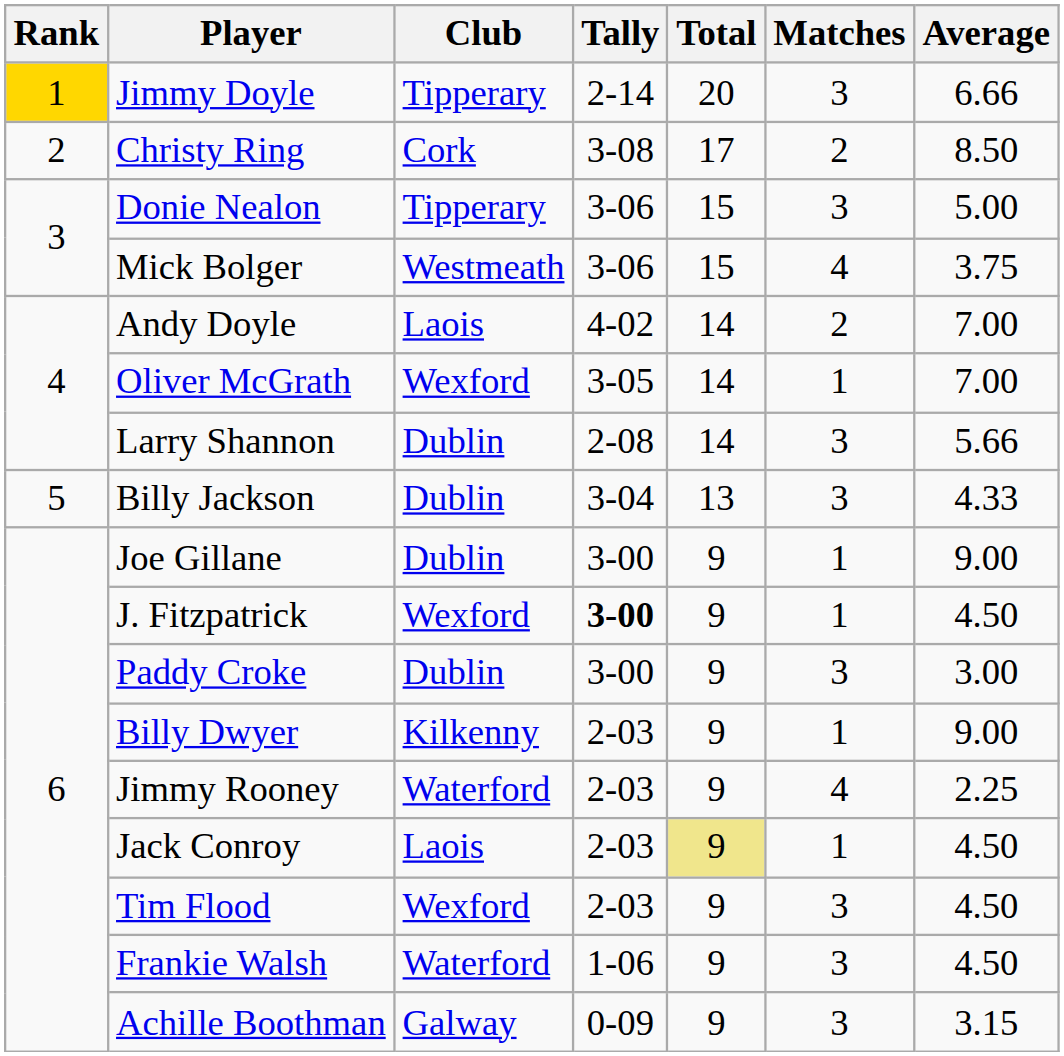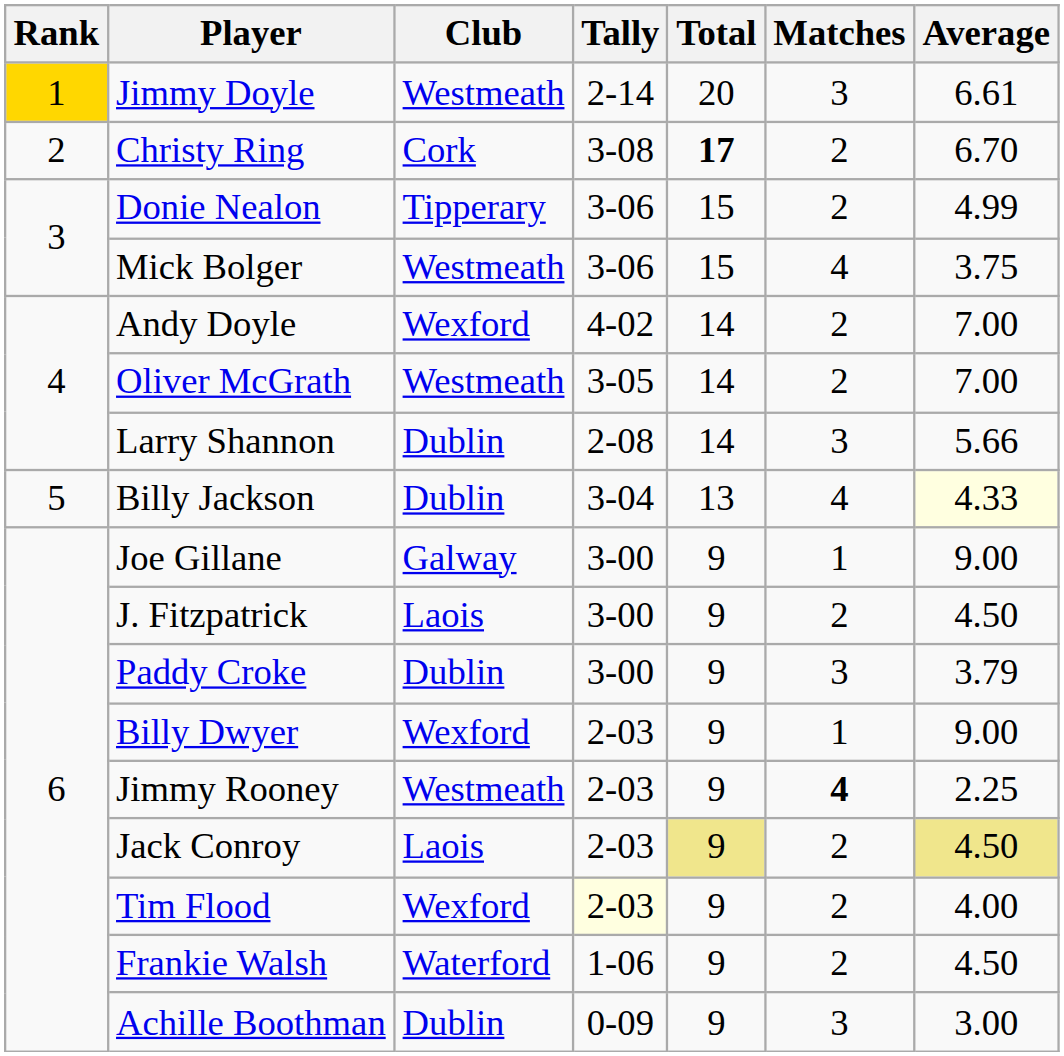Jimmy Doyle | Club: Tipperary -> Westmeath
Jimmy Doyle | Average: 6.66 -> 6.61
Christy Ring | Total: normal -> bold
Christy Ring | Average: 8.50 -> 6.70
Donie Nealon | Matches: 3 -> 2
Donie Nealon | Average: 5.00 -> 4.99
Andy Doyle | Club: Laois -> Wexford
Oliver McGrath | Club: Wexford -> Westmeath
Oliver McGrath | Matches: 1 -> 2
Billy Jackson | Matches: 3 -> 4
Billy Jackson | Average: no background -> lightyellow background
Joe Gillane | Club: Dublin -> Galway
J. Fitzpatrick | Club: Wexford -> Laois
J. Fitzpatrick | Tally: bold -> normal
J. Fitzpatrick | Matches: 1 -> 2
Paddy Croke | Average: 3.00 -> 3.79
Billy Dwyer | Club: Kilkenny -> Wexford
Jimmy Rooney | Club: Waterford -> Westmeath
Jimmy Rooney | Matches: normal -> bold
Jack Conroy | Matches: 1 -> 2
Jack Conroy | Average: no background -> khaki background
Tim Flood | Tally: no background -> lightyellow background
Tim Flood | Matches: 3 -> 2
Tim Flood | Average: 4.50 -> 4.00
Frankie Walsh | Matches: 3 -> 2
Achille Boothman | Club: Galway -> Dublin
Achille Boothman | Average: 3.15 -> 3.00
